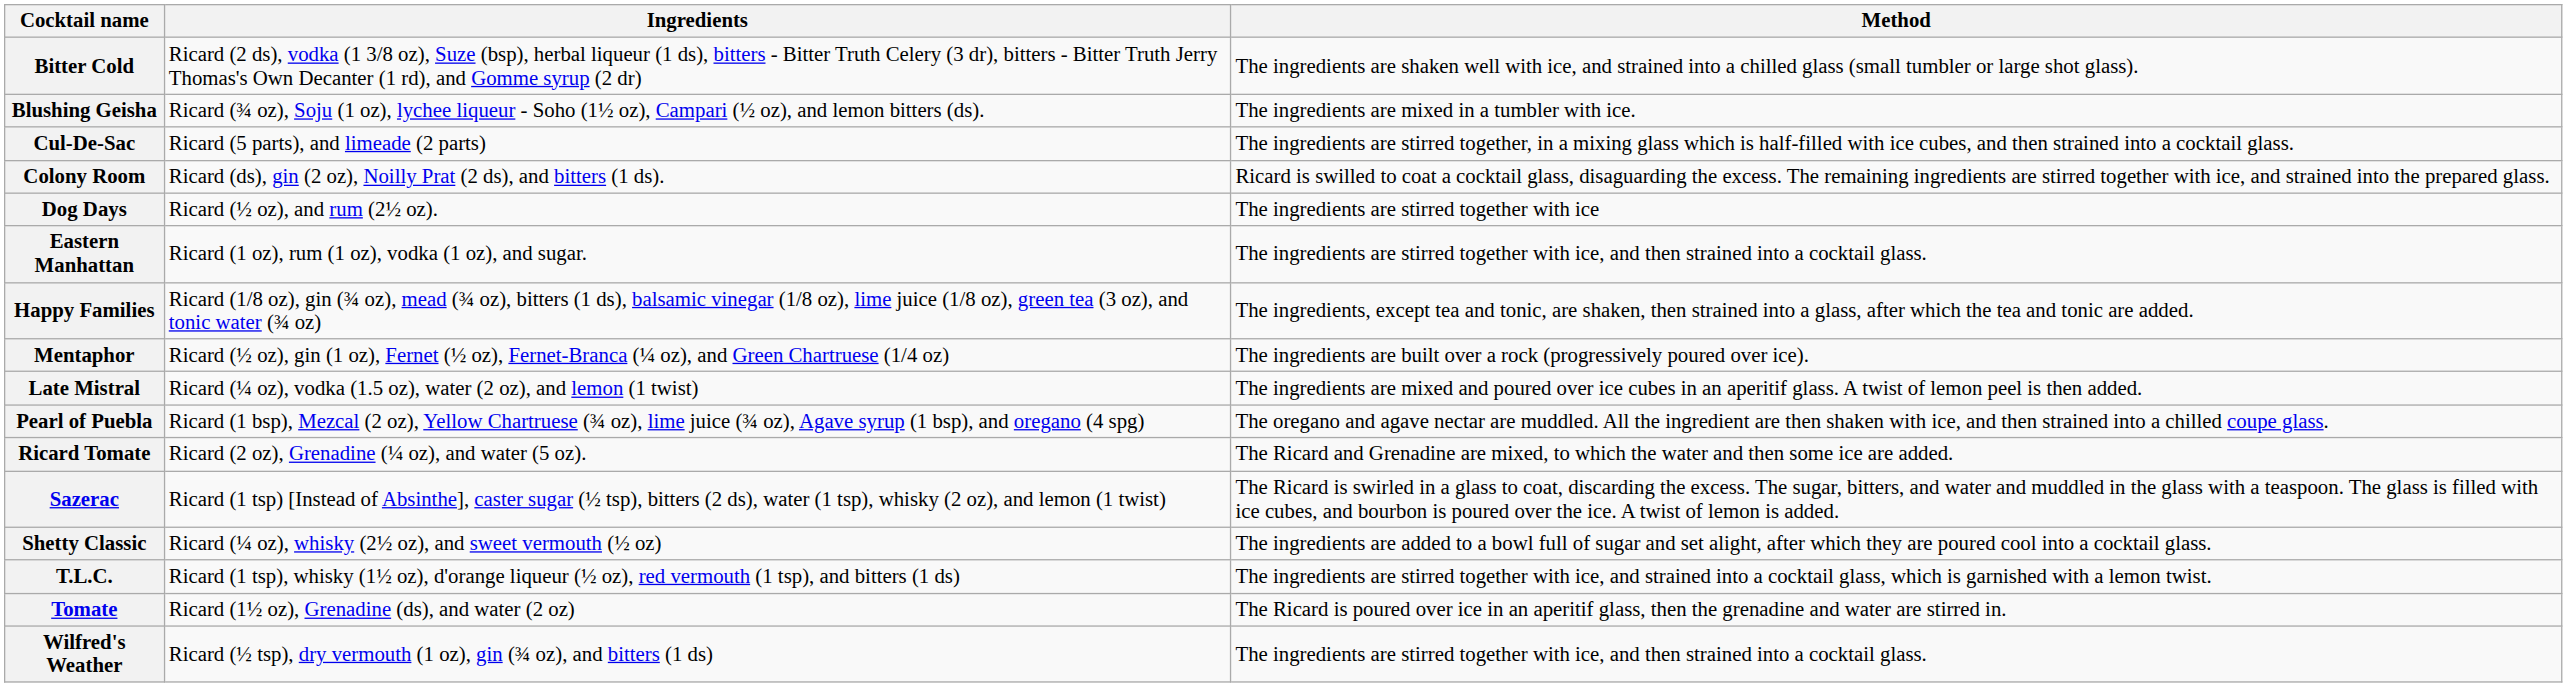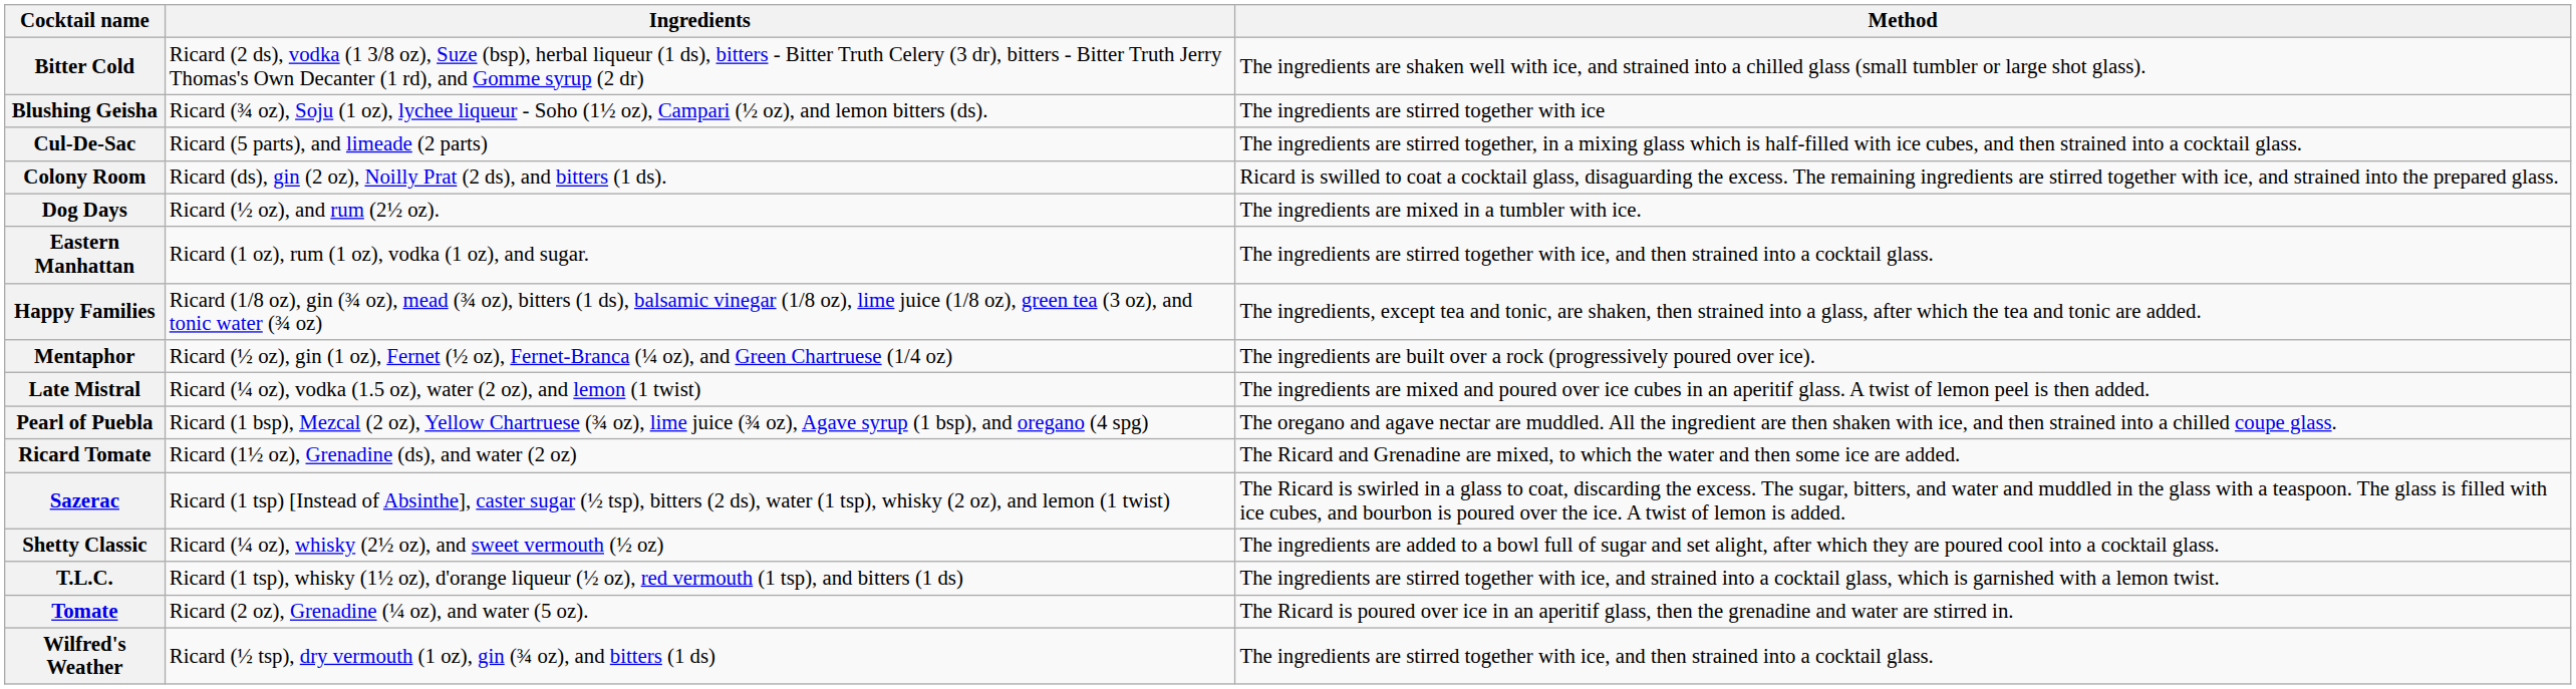Blushing Geisha | Method: The ingredients are mixed in a tumbler with ice. -> The ingredients are stirred together with ice
Dog Days | Method: The ingredients are stirred together with ice -> The ingredients are mixed in a tumbler with ice.
Ricard Tomate | Ingredients: Ricard (2 oz), Grenadine (¼ oz), and water (5 oz). -> Ricard (1½ oz), Grenadine (ds), and water (2 oz)
Tomate | Ingredients: Ricard (1½ oz), Grenadine (ds), and water (2 oz) -> Ricard (2 oz), Grenadine (¼ oz), and water (5 oz).
